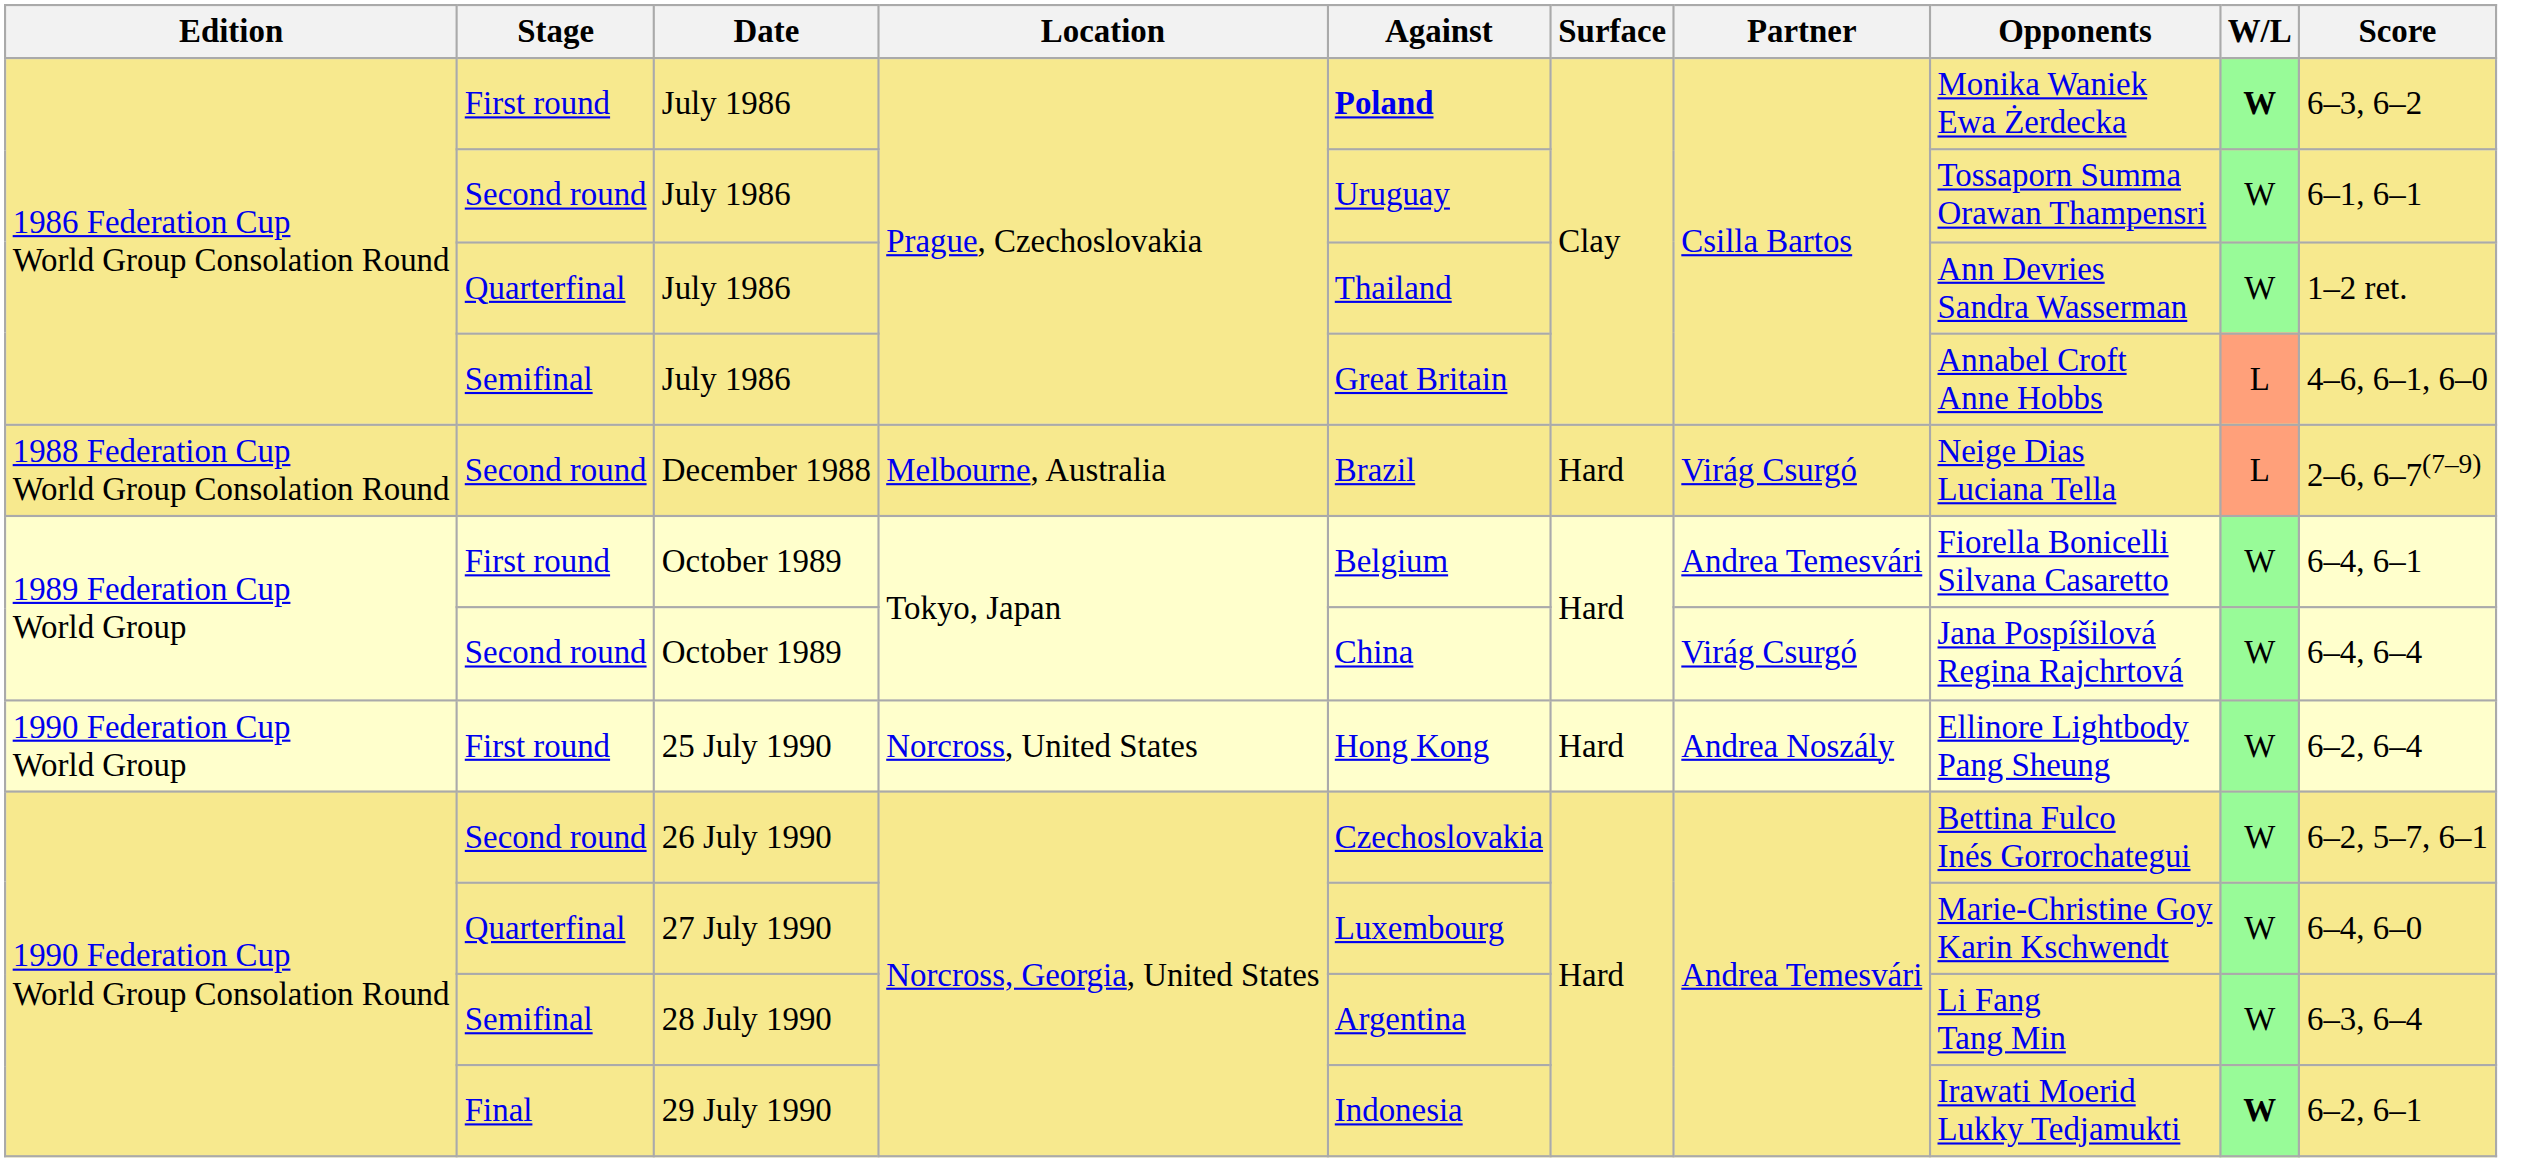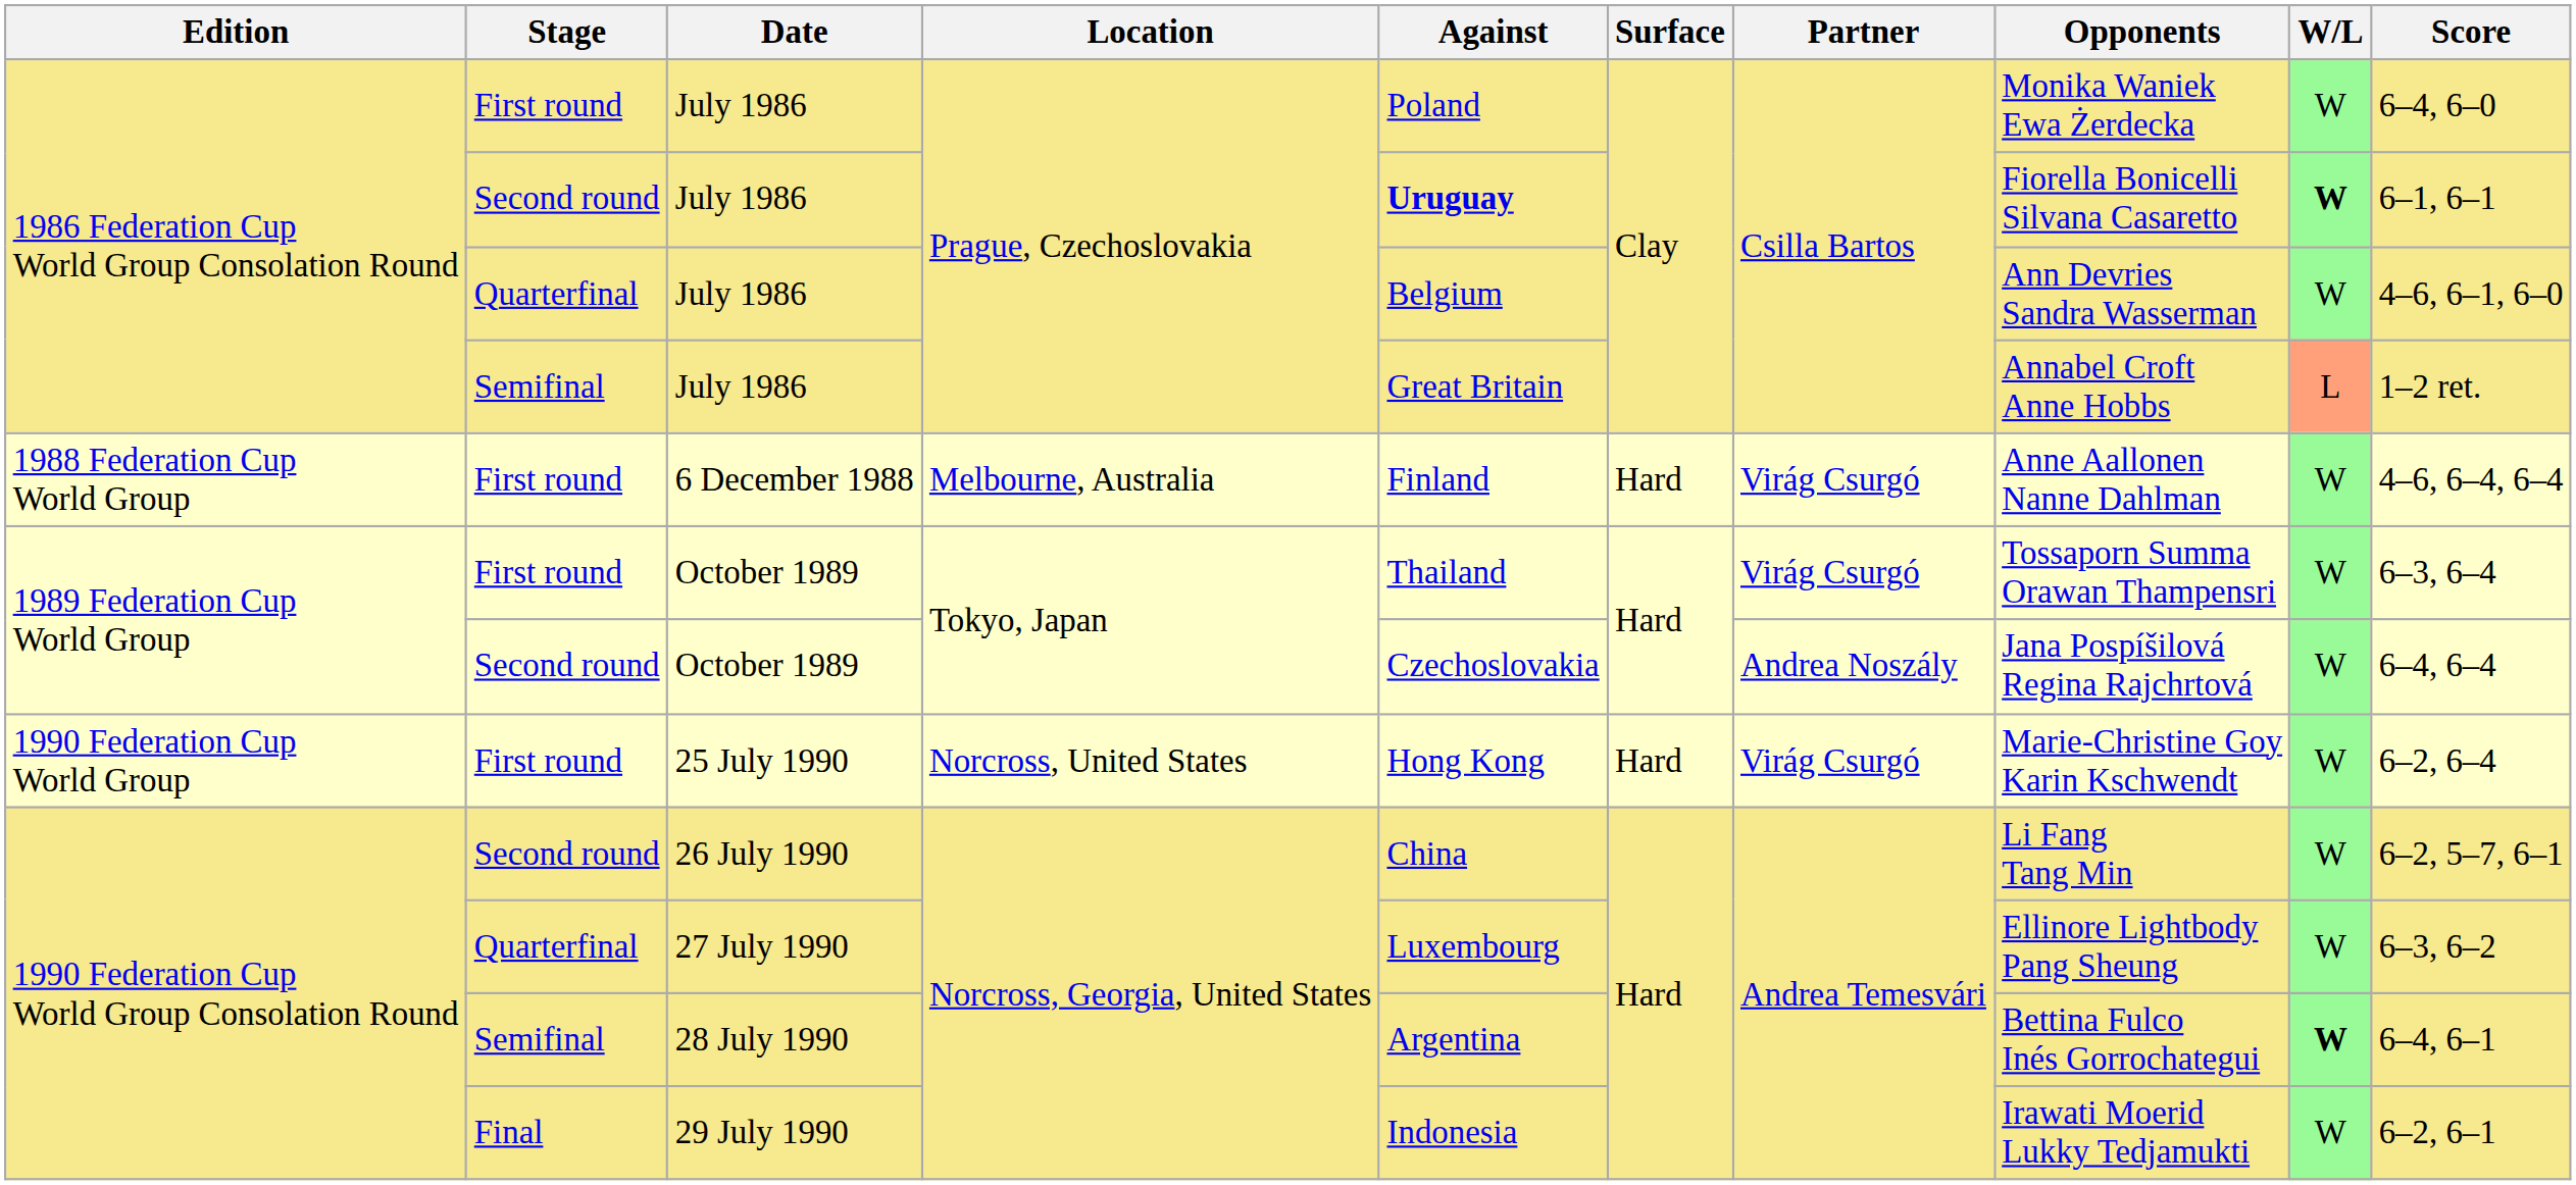First round / July 1986 | Against: bold -> normal
First round / July 1986 | W/L: bold -> normal
First round / July 1986 | Score: 6–3, 6–2 -> 6–4, 6–0
Second round / July 1986 | Against: normal -> bold
Second round / July 1986 | Opponents: Tossaporn Summa Orawan Thampensri -> Fiorella Bonicelli Silvana Casaretto
Second round / July 1986 | W/L: normal -> bold
Quarterfinal / July 1986 | Against: Thailand -> Belgium
Quarterfinal / July 1986 | Score: 1–2 ret. -> 4–6, 6–1, 6–0
Semifinal / July 1986 | Score: 4–6, 6–1, 6–0 -> 1–2 ret.
+ row: 1988 Federation Cup World Group | First round | 6 December 1988 | Melbourne, Australia | Finland | Hard | Virág Csurgó | Anne Aallonen Nanne Dahlman | W | 4–6, 6–4, 6–4
- row: 1988 Federation Cup World Group Consolation Round | Second round | December 1988 | Melbourne, Australia | Brazil | Hard | Virág Csurgó | Neige Dias Luciana Tella | L | 2–6, 6–7(7–9)
First round / October 1989 | Against: Belgium -> Thailand
First round / October 1989 | Partner: Andrea Temesvári -> Virág Csurgó
First round / October 1989 | Opponents: Fiorella Bonicelli Silvana Casaretto -> Tossaporn Summa Orawan Thampensri
First round / October 1989 | Score: 6–4, 6–1 -> 6–3, 6–4
Second round / October 1989 | Against: China -> Czechoslovakia
Second round / October 1989 | Partner: Virág Csurgó -> Andrea Noszály
25 July 1990 | Partner: Andrea Noszály -> Virág Csurgó
25 July 1990 | Opponents: Ellinore Lightbody Pang Sheung -> Marie-Christine Goy Karin Kschwendt
26 July 1990 | Against: Czechoslovakia -> China
26 July 1990 | Opponents: Bettina Fulco Inés Gorrochategui -> Li Fang Tang Min
27 July 1990 | Opponents: Marie-Christine Goy Karin Kschwendt -> Ellinore Lightbody Pang Sheung
27 July 1990 | Score: 6–4, 6–0 -> 6–3, 6–2
28 July 1990 | Opponents: Li Fang Tang Min -> Bettina Fulco Inés Gorrochategui
28 July 1990 | W/L: normal -> bold
28 July 1990 | Score: 6–3, 6–4 -> 6–4, 6–1
29 July 1990 | W/L: bold -> normal
